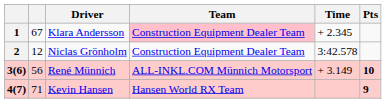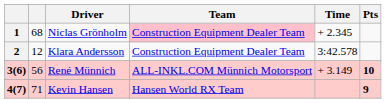1 | column 2: 67 -> 68
1 | Driver: Klara Andersson -> Niclas Grönholm
2 | Driver: Niclas Grönholm -> Klara Andersson
